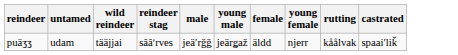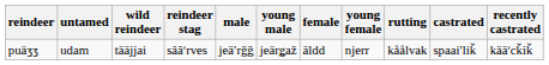+ column: recently castrated | kääʹcǩiǩ
